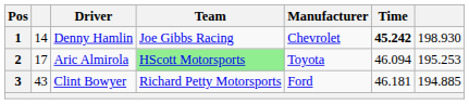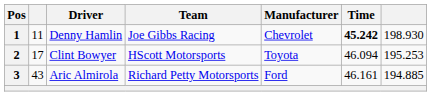1 | column 2: 14 -> 11
2 | Driver: Aric Almirola -> Clint Bowyer
2 | Team: lightgreen background -> no background
3 | Driver: Clint Bowyer -> Aric Almirola
3 | Time: 46.181 -> 46.161
